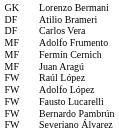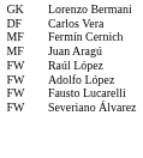- row: DF | Atilio Brameri
- row: MF | Adolfo Frumento
- row: FW | Bernardo Pambrún
